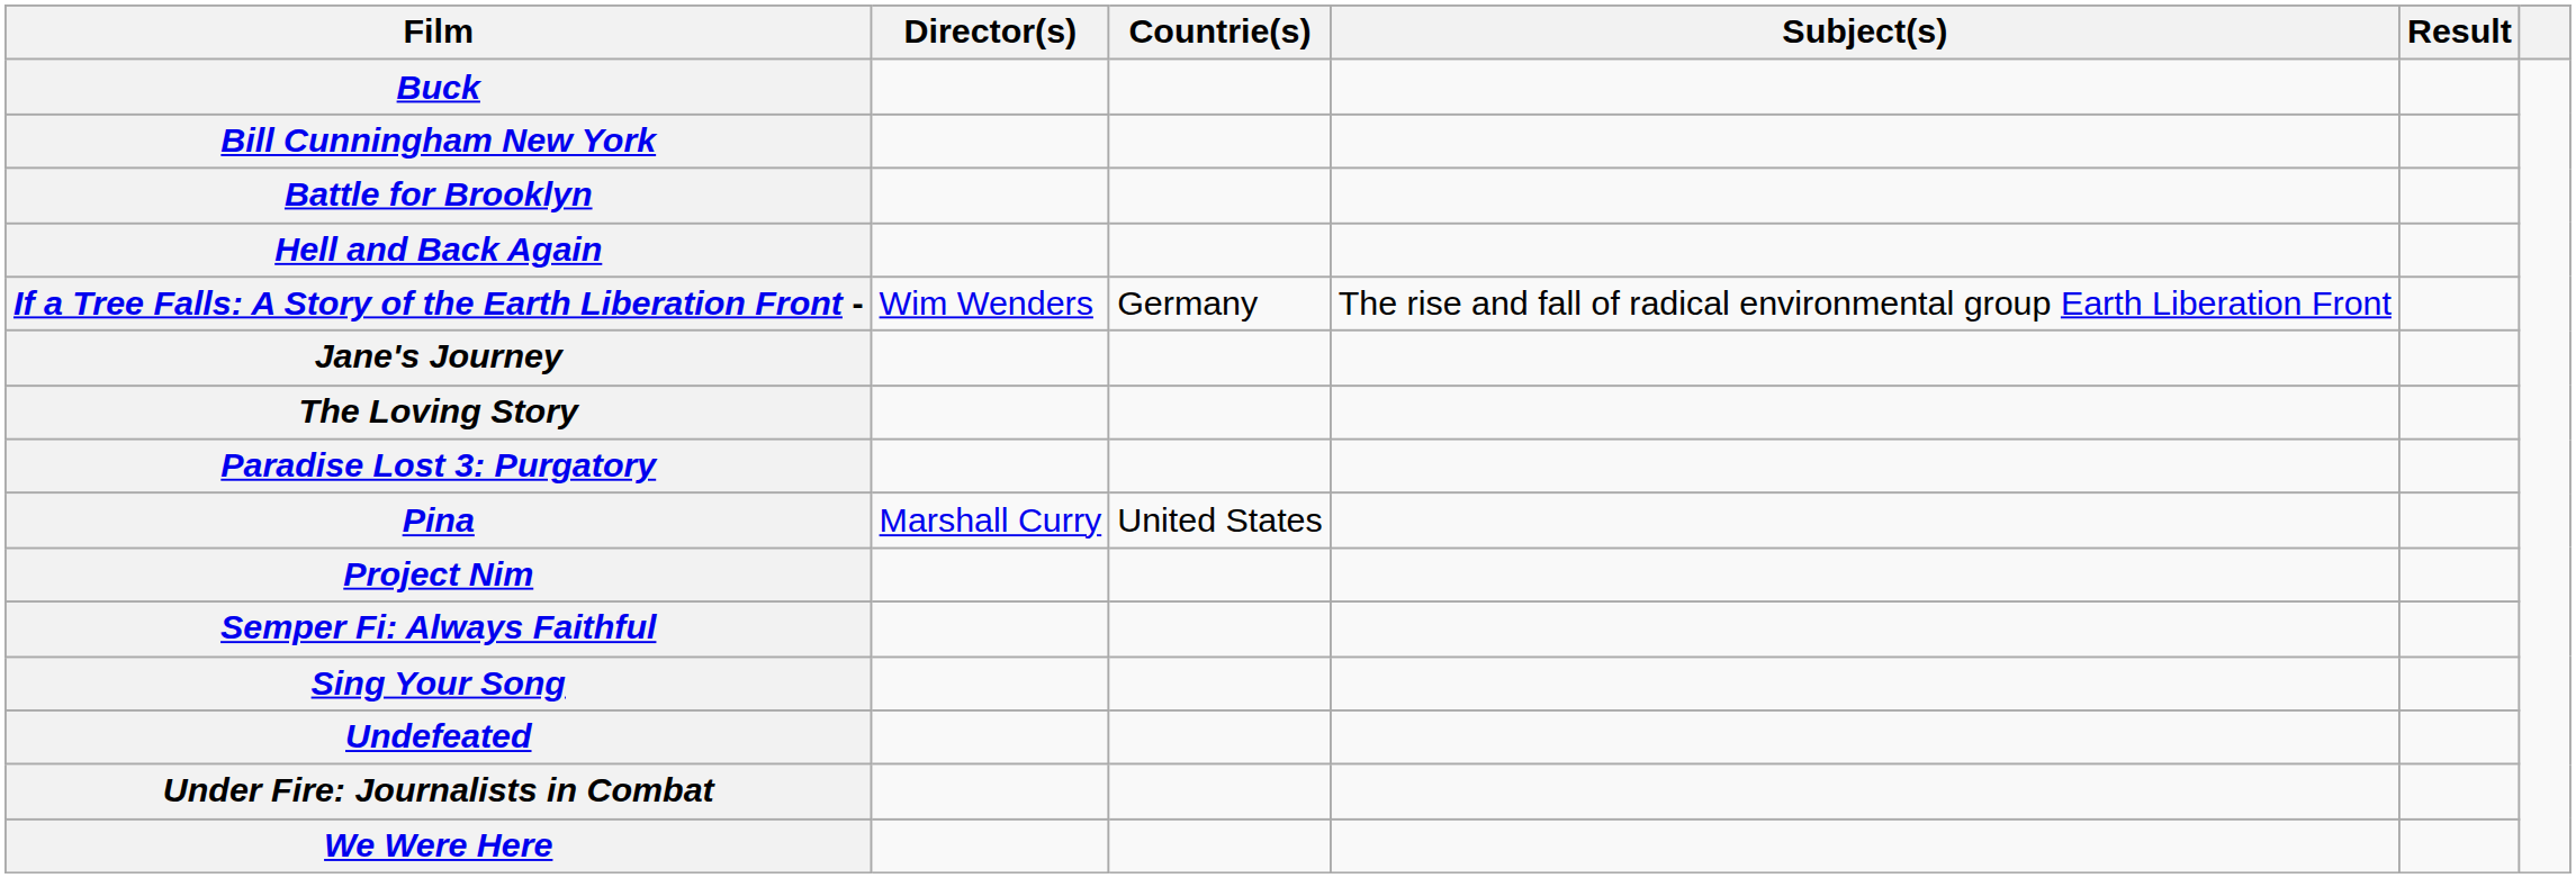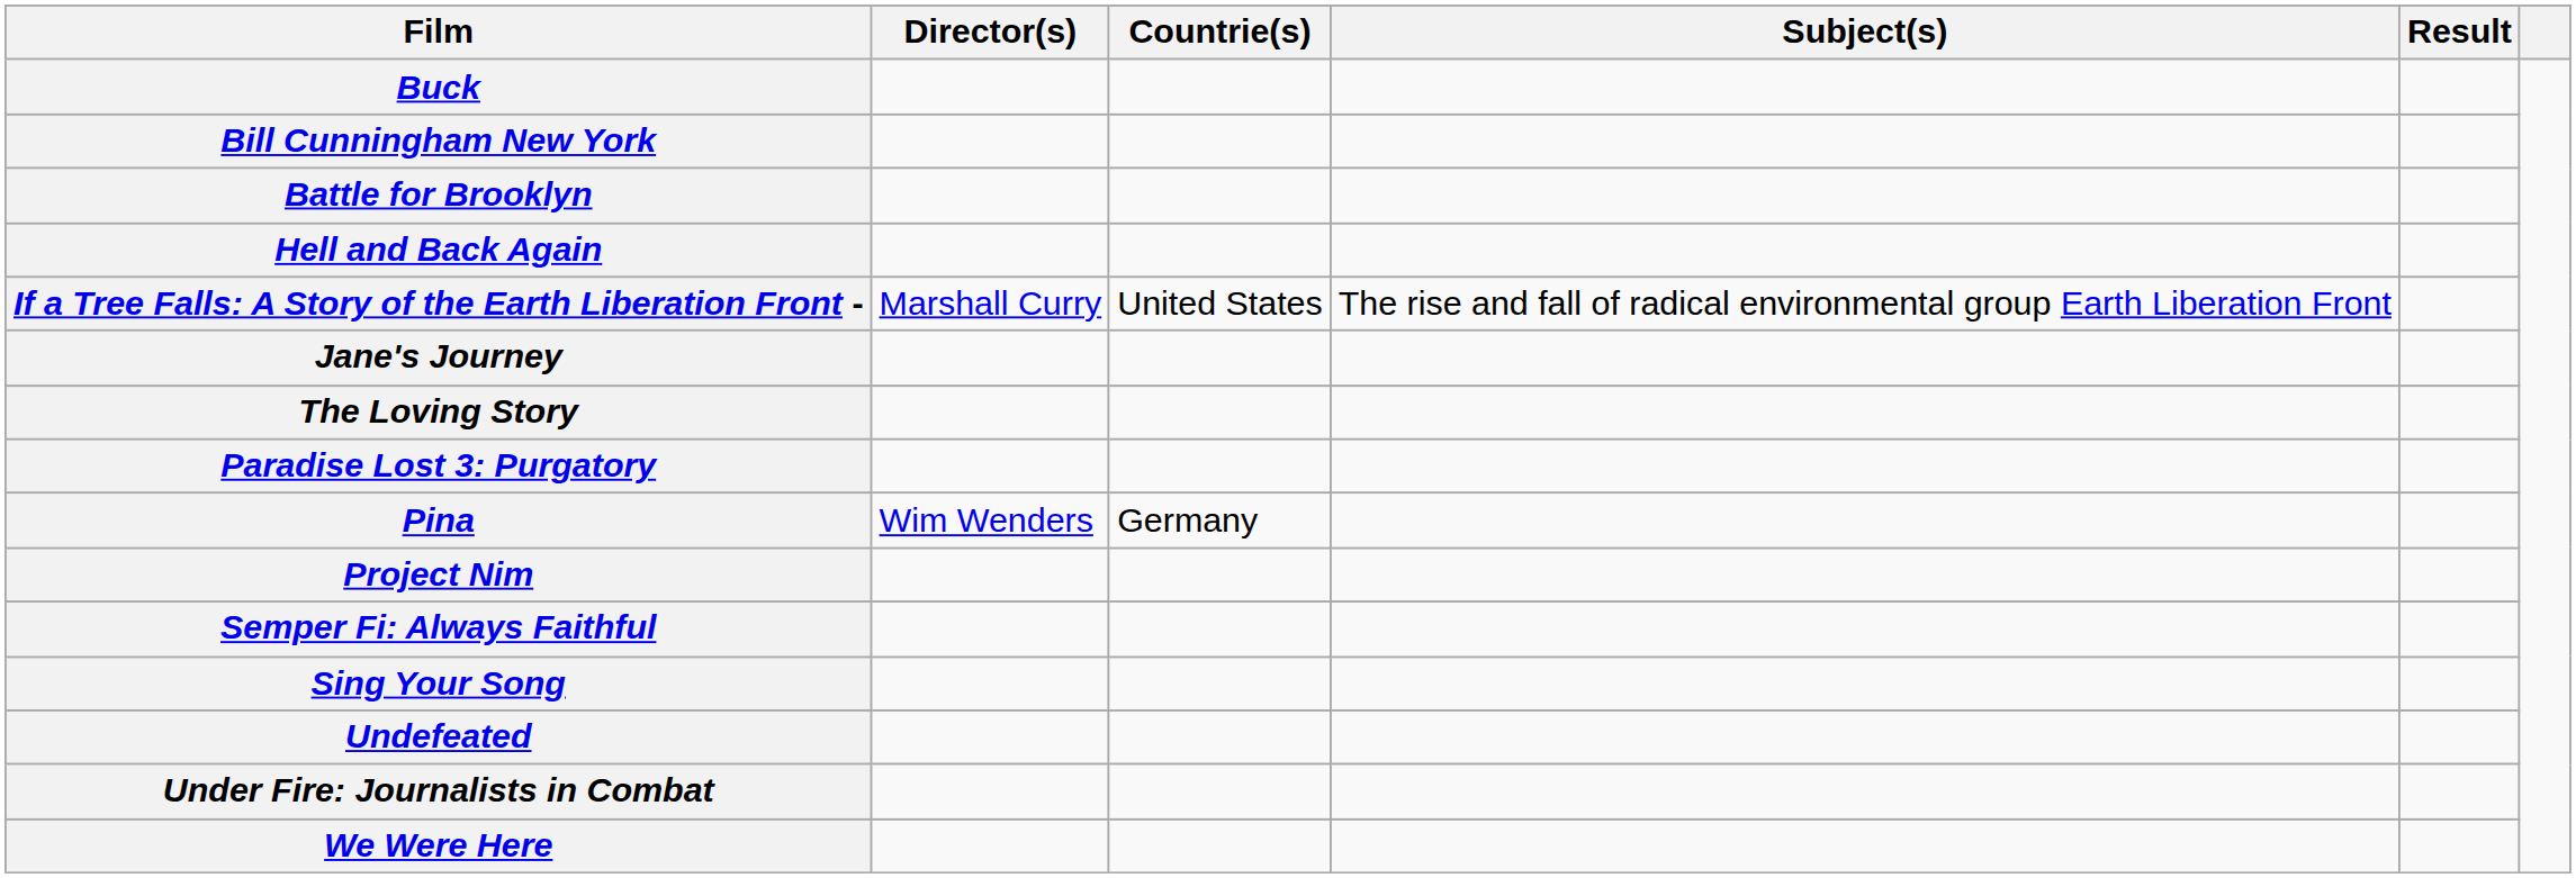If a Tree Falls: A Story of the Earth Liberation Front - | Director(s): Wim Wenders -> Marshall Curry
If a Tree Falls: A Story of the Earth Liberation Front - | Countrie(s): Germany -> United States
Pina | Director(s): Marshall Curry -> Wim Wenders
Pina | Countrie(s): United States -> Germany
